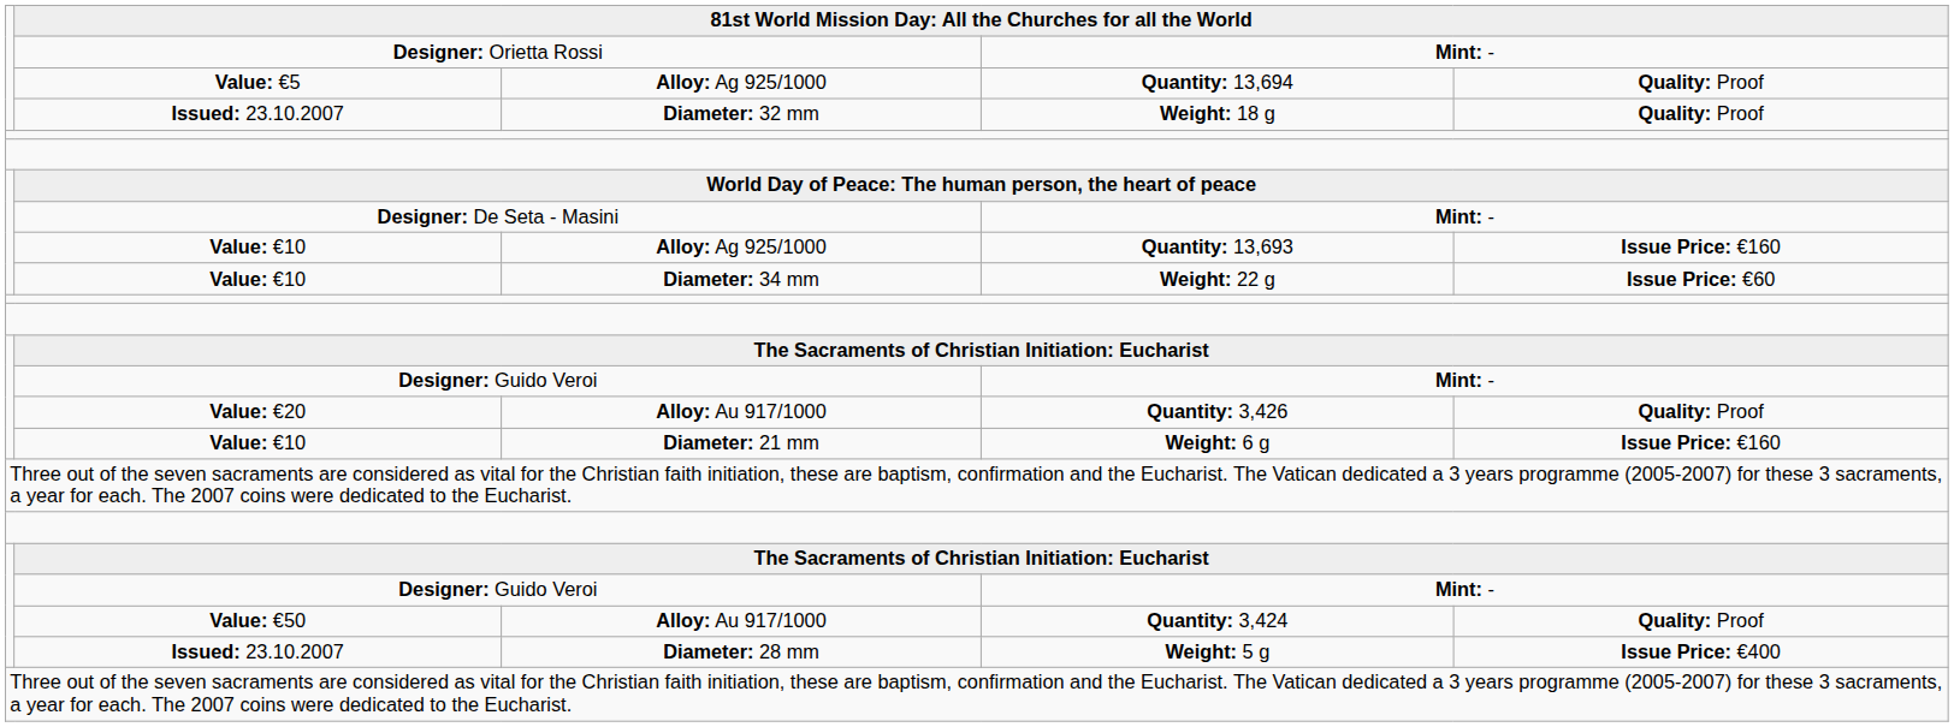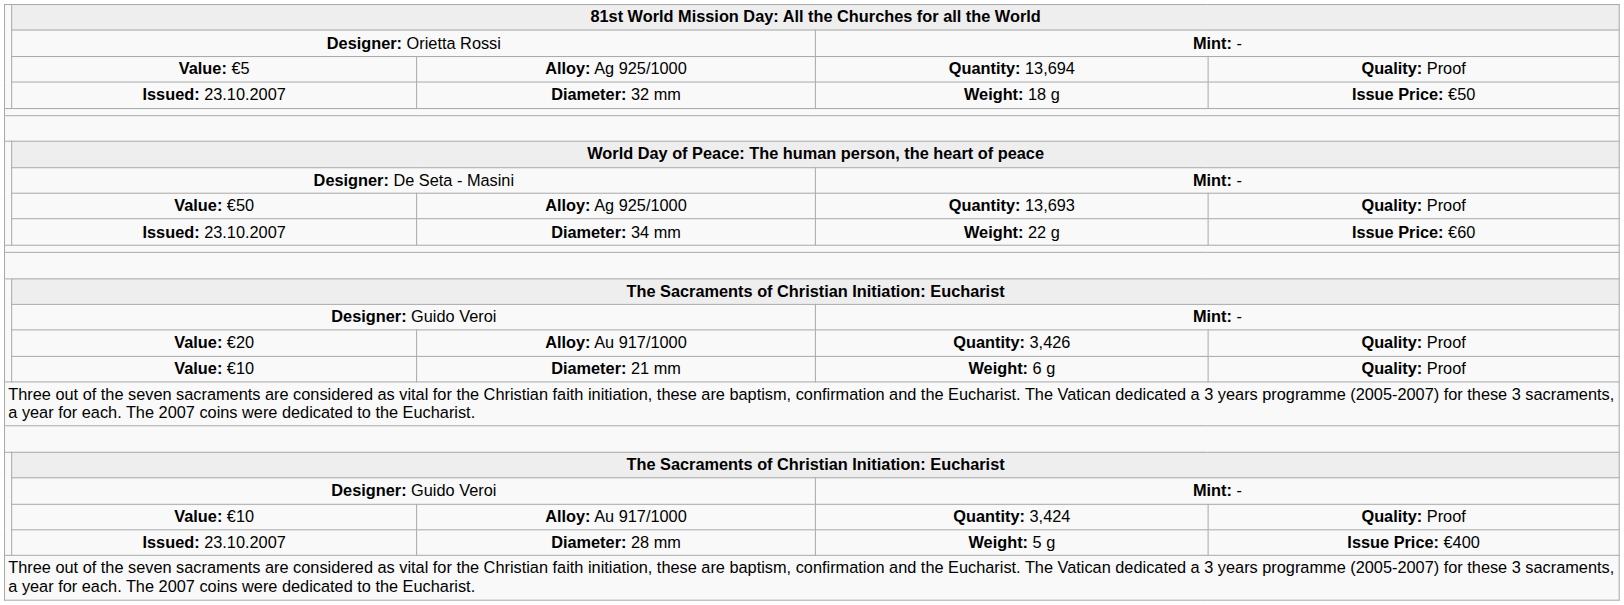Diameter: 32 mm | column 5: Quality: Proof -> Issue Price: €50
Alloy: Ag 925/1000 / Quantity: 13,693 | column 2: Value: €10 -> Value: €50
Alloy: Ag 925/1000 / Quantity: 13,693 | column 5: Issue Price: €160 -> Quality: Proof
Diameter: 34 mm | column 2: Value: €10 -> Issued: 23.10.2007
Diameter: 21 mm | column 5: Issue Price: €160 -> Quality: Proof
Alloy: Au 917/1000 / Quantity: 3,424 | column 2: Value: €50 -> Value: €10
